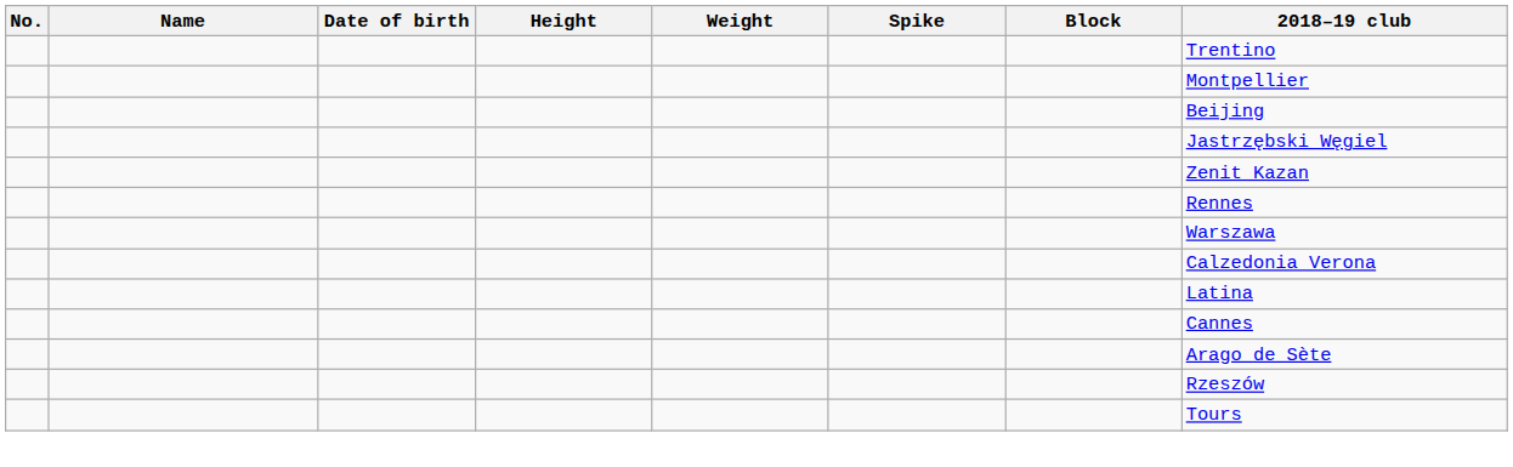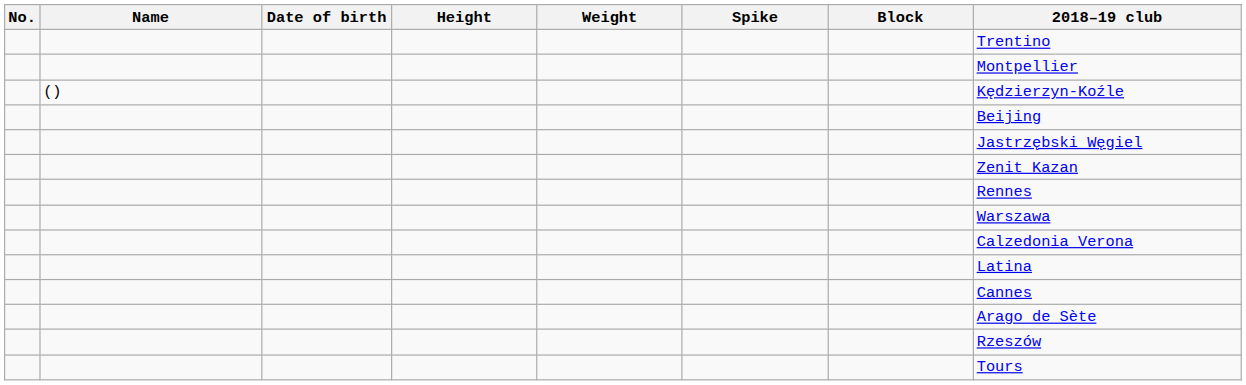+ row: () | Kędzierzyn-Koźle
